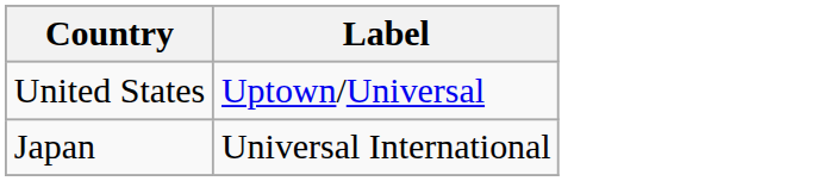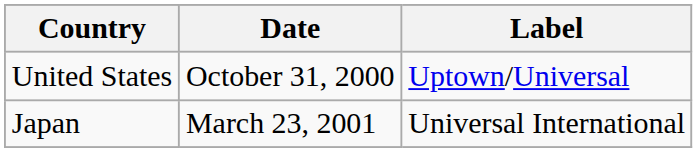+ column: Date | October 31, 2000 | March 23, 2001
